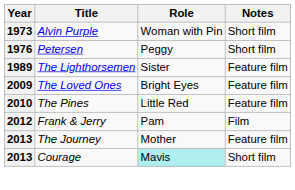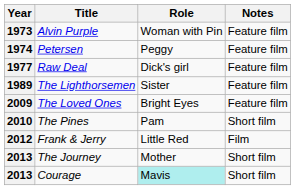Alvin Purple | Notes: Short film -> Feature film
Petersen | Year: 1976 -> 1974
Petersen | Notes: Short film -> Feature film
+ row: 1977 | Raw Deal | Dick's girl | Feature film
The Pines | Role: Little Red -> Pam
The Pines | Notes: Feature film -> Short film
Frank & Jerry | Role: Pam -> Little Red
The Journey | Notes: Feature film -> Short film
